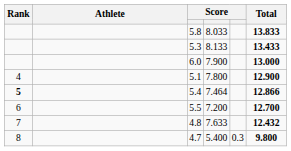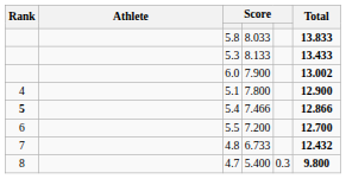6.0 | Total: 13.000 -> 13.002
5.4 | column 4: 7.464 -> 7.466
4.8 | column 4: 7.633 -> 6.733
